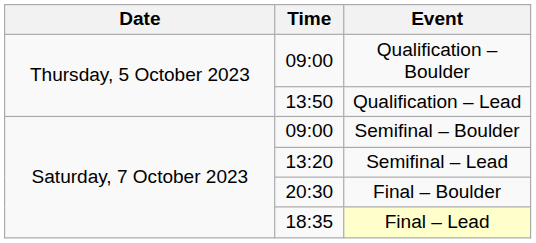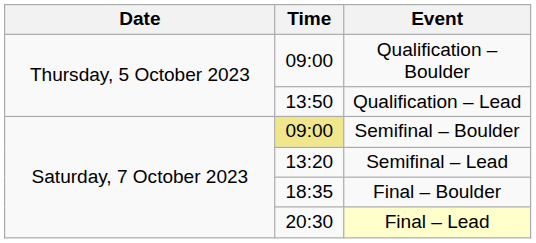Semifinal – Boulder | Time: no background -> khaki background
Final – Boulder | Time: 20:30 -> 18:35
Final – Lead | Time: 18:35 -> 20:30
